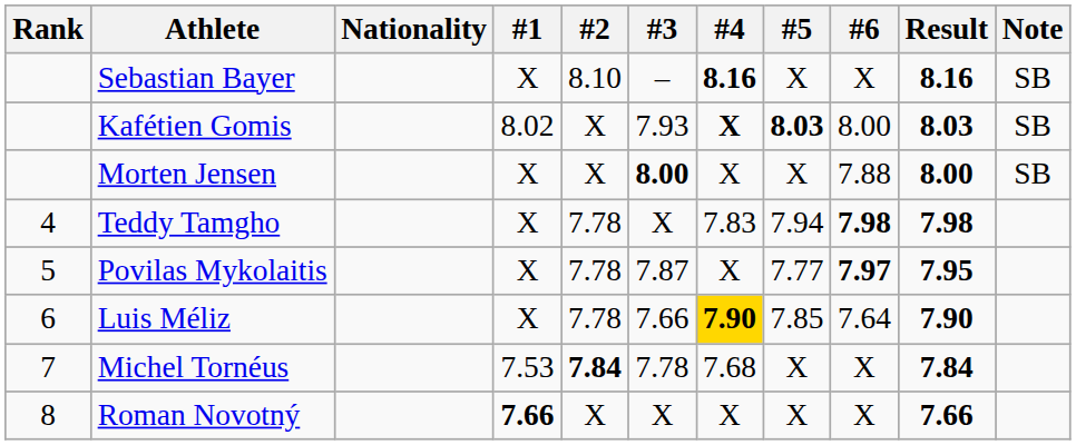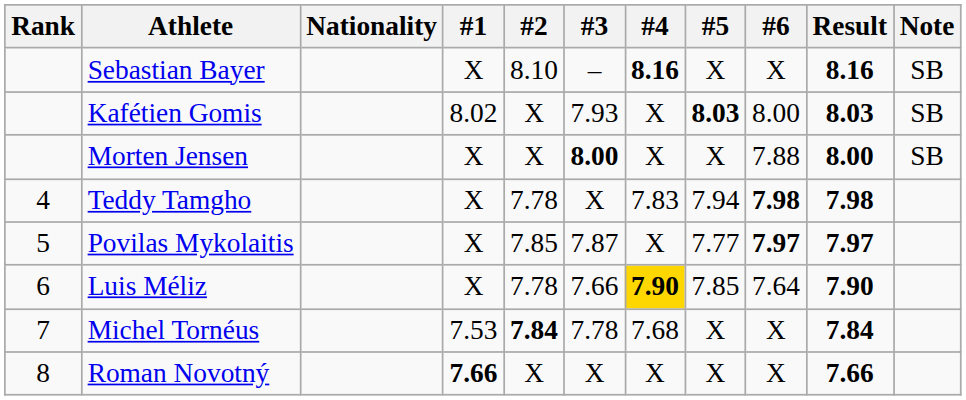Kafétien Gomis | #4: bold -> normal
Povilas Mykolaitis | #2: 7.78 -> 7.85
Povilas Mykolaitis | Result: 7.95 -> 7.97
